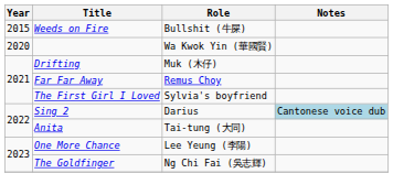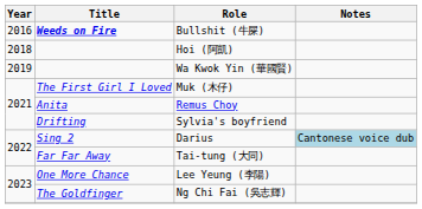Bullshit (牛屎) | Year: 2015 -> 2016
Bullshit (牛屎) | Title: normal -> bold
+ row: 2018 | Hoi (阿凱)
Wa Kwok Yin (華國賢) | Year: 2020 -> 2019
Muk (木仔) | Title: Drifting -> The First Girl I Loved
Remus Choy | Title: Far Far Away -> Anita
Sylvia's boyfriend | Title: The First Girl I Loved -> Drifting
Tai-tung (大同) | Title: Anita -> Far Far Away
